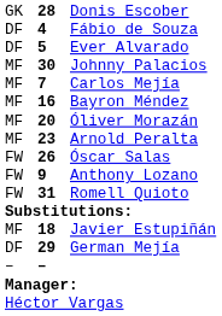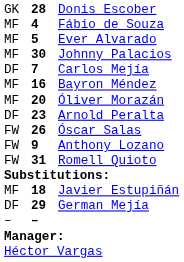Fábio de Souza | column 1: DF -> MF
Ever Alvarado | column 1: DF -> MF
Carlos Mejía | column 1: MF -> DF
Arnold Peralta | column 1: MF -> DF
